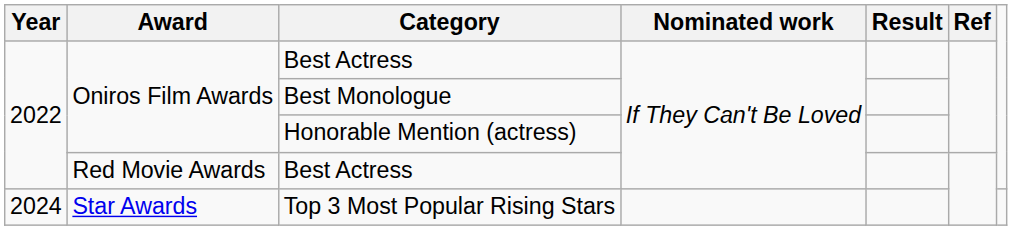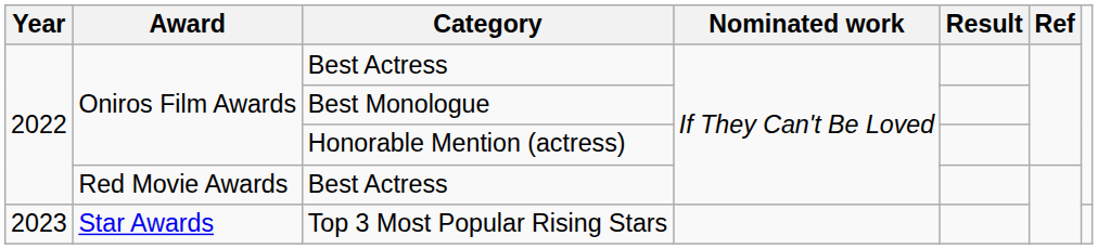Top 3 Most Popular Rising Stars | Year: 2024 -> 2023
